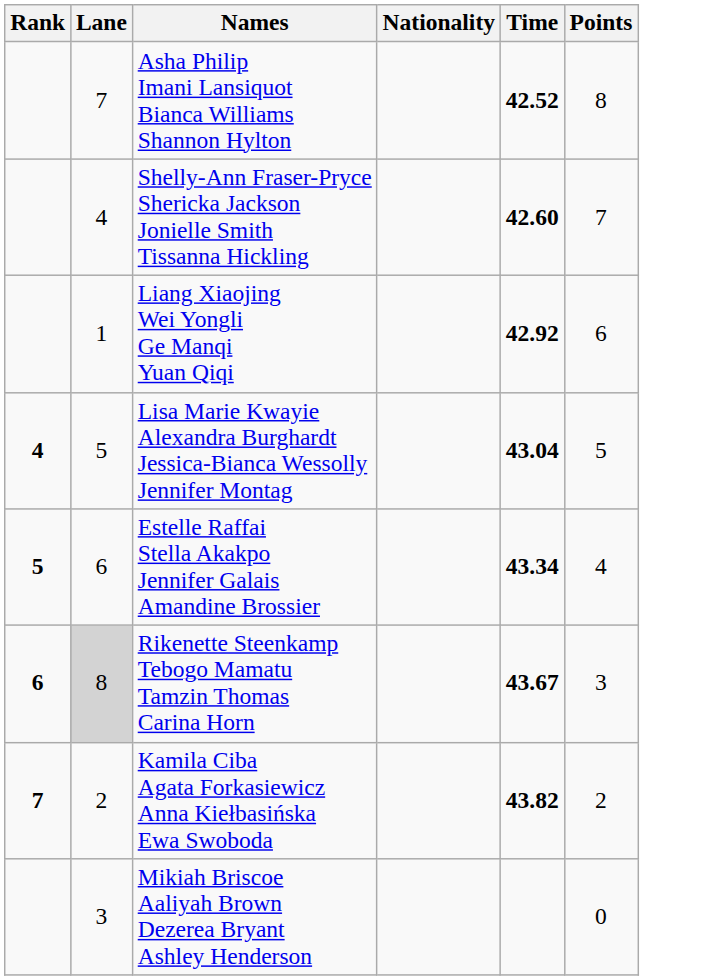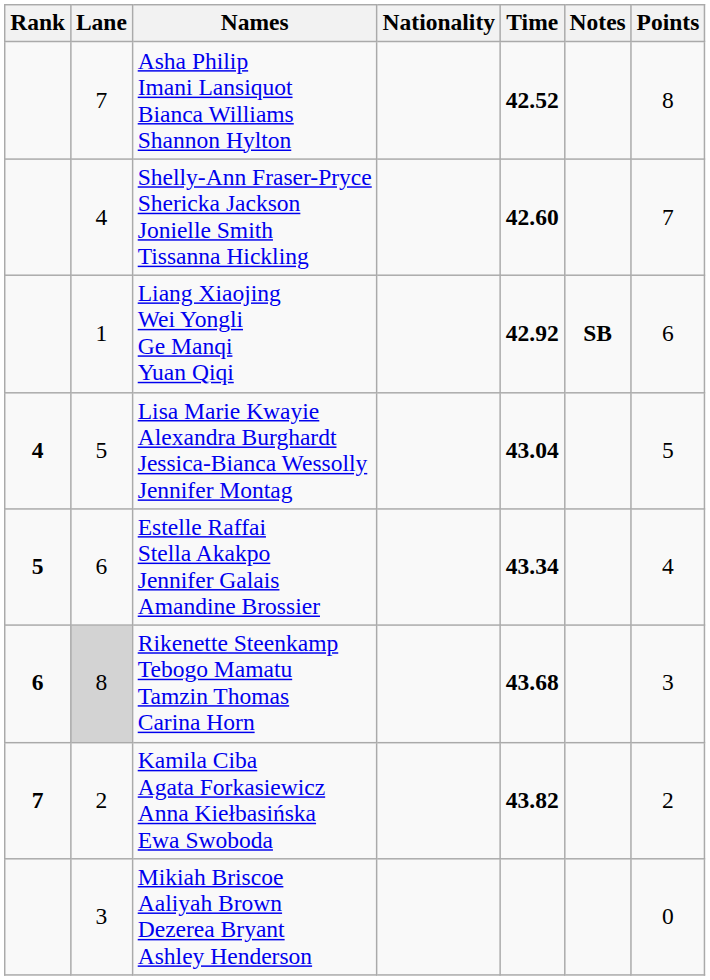+ column: Notes | SB
Rikenette Steenkamp Tebogo Mamatu Tamzin Thomas Carina Horn | Time: 43.67 -> 43.68
